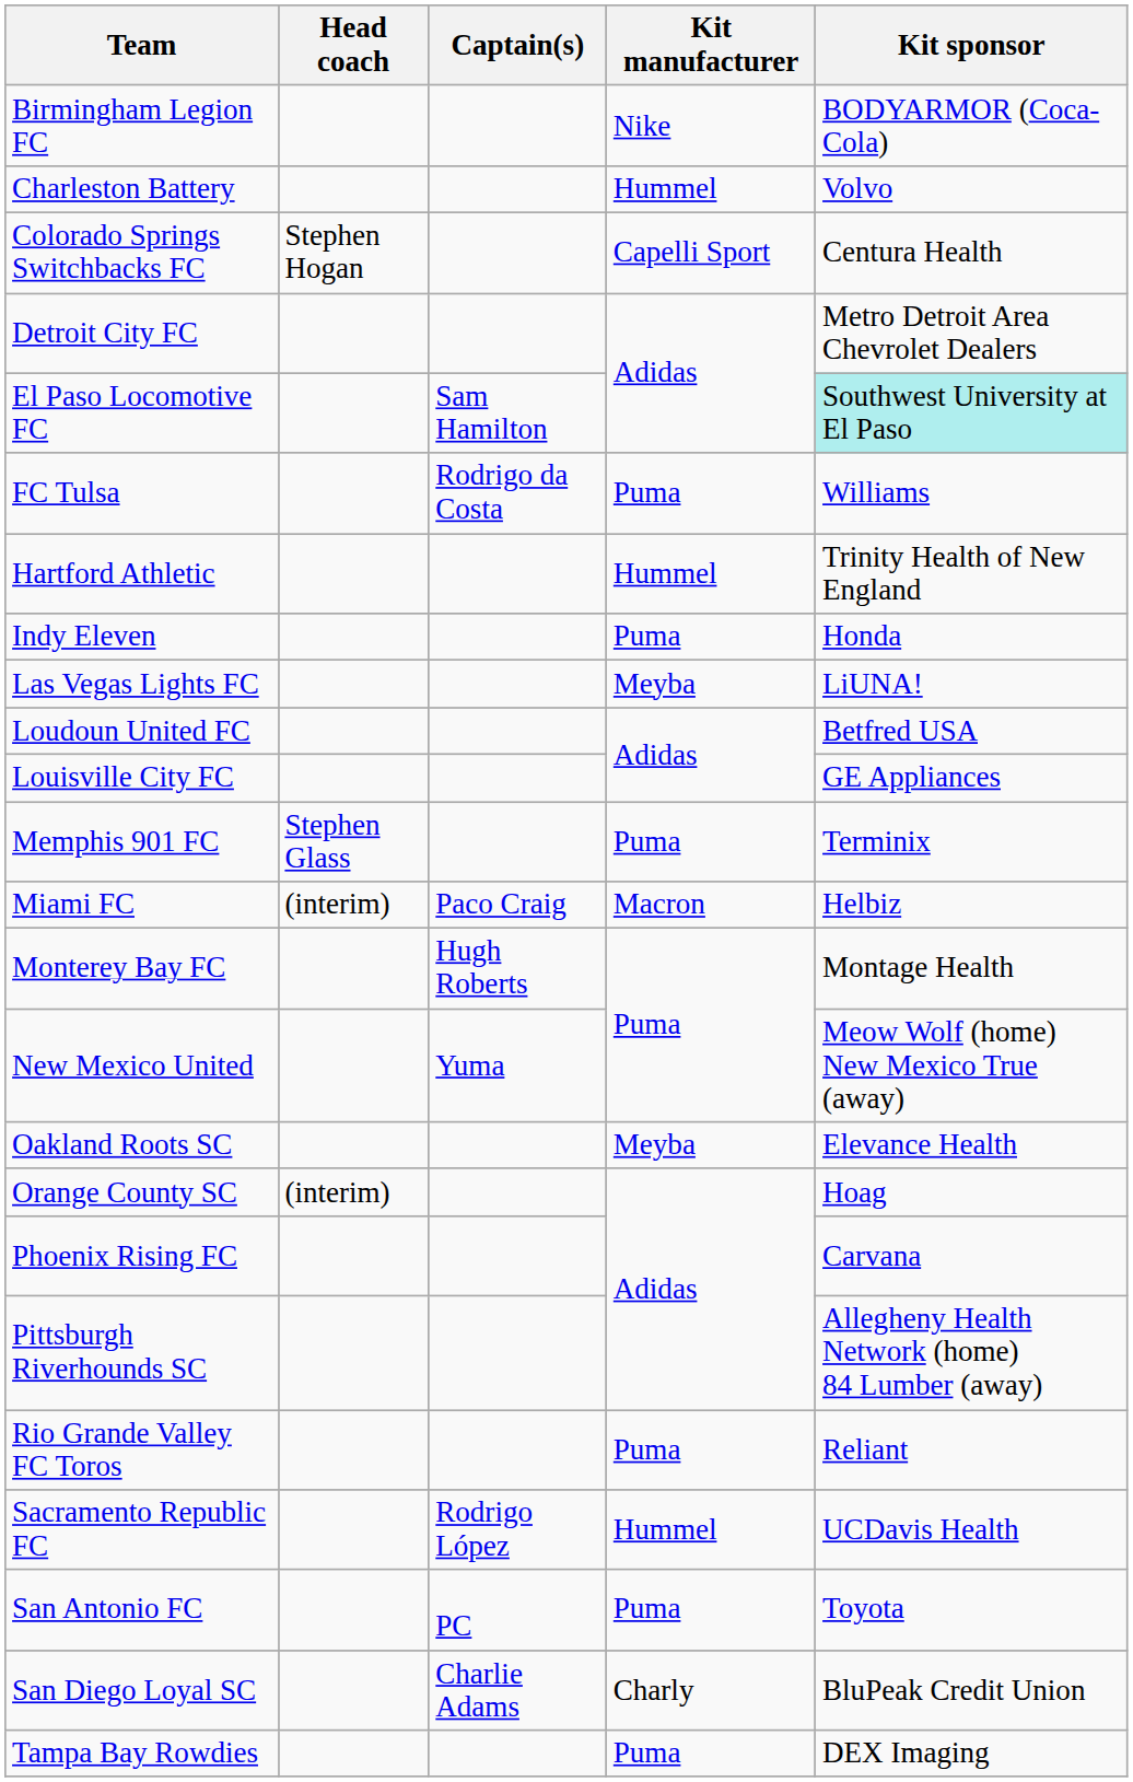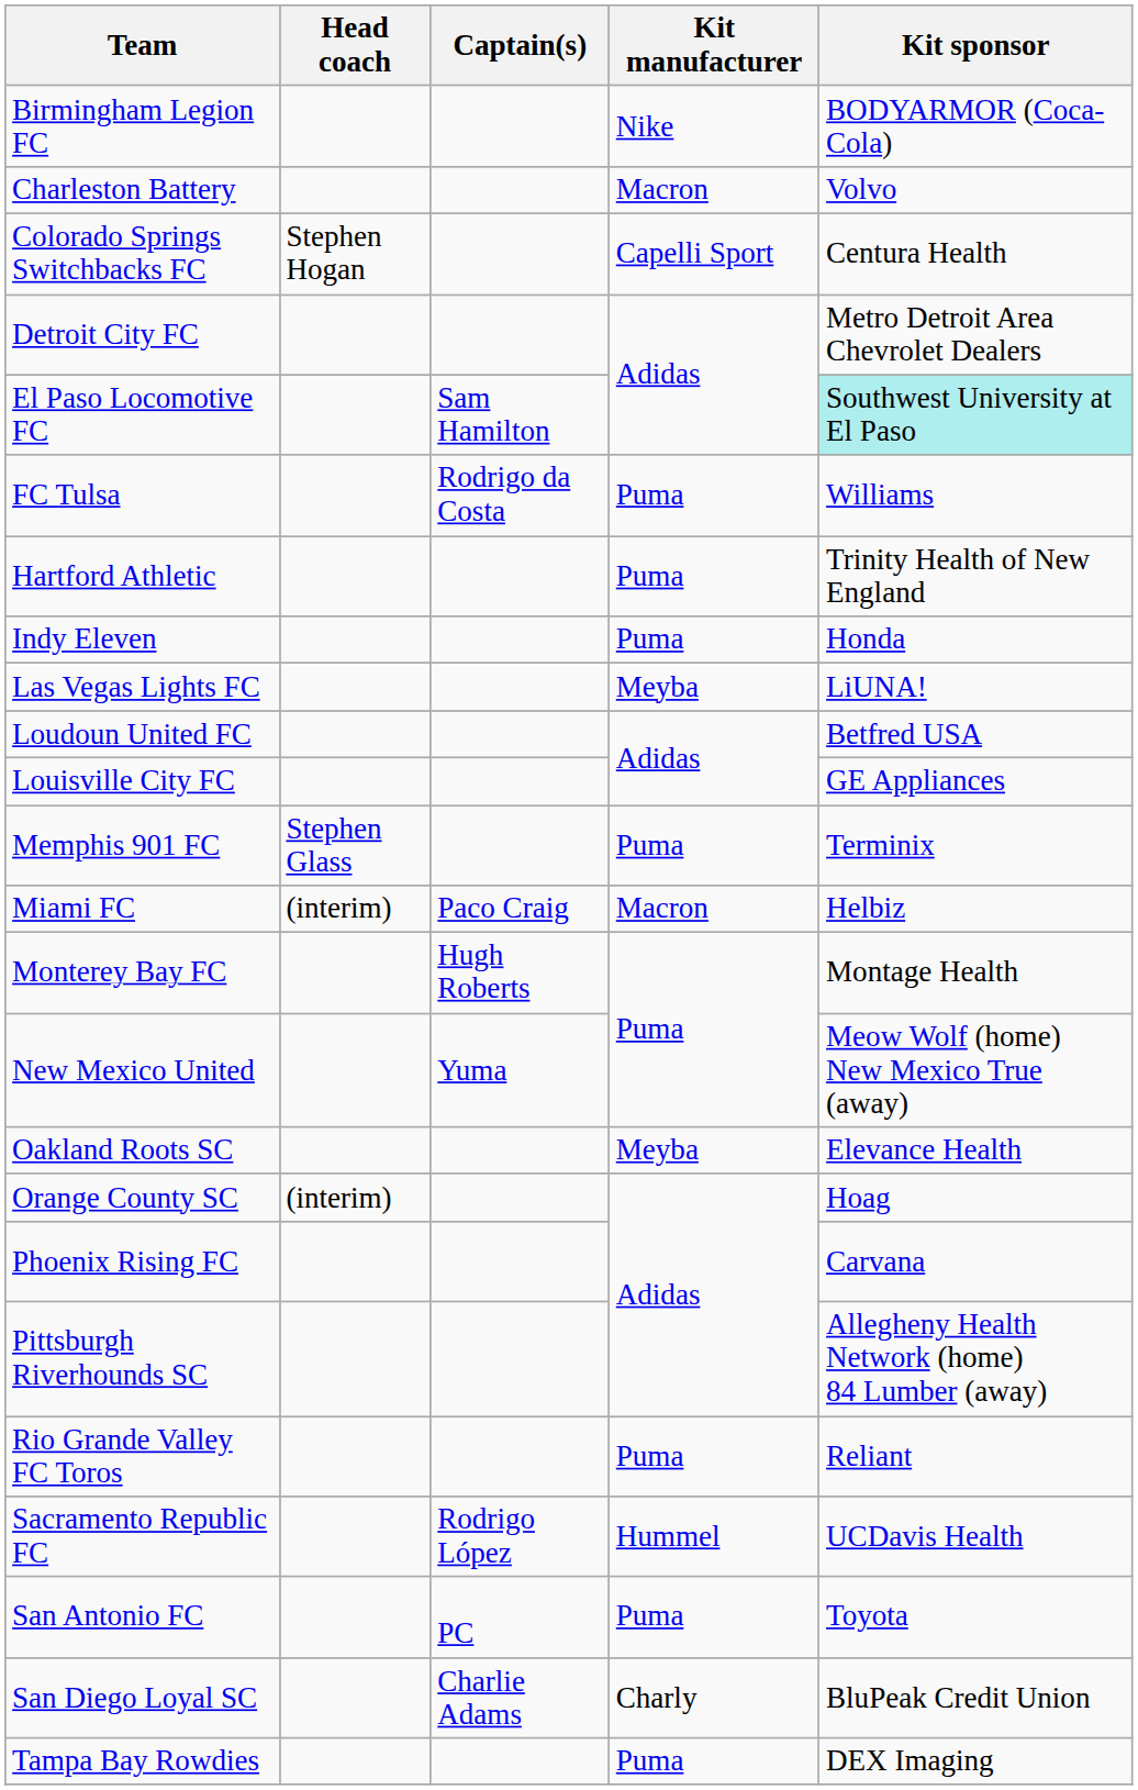Charleston Battery | Kit manufacturer: Hummel -> Macron
Hartford Athletic | Kit manufacturer: Hummel -> Puma
